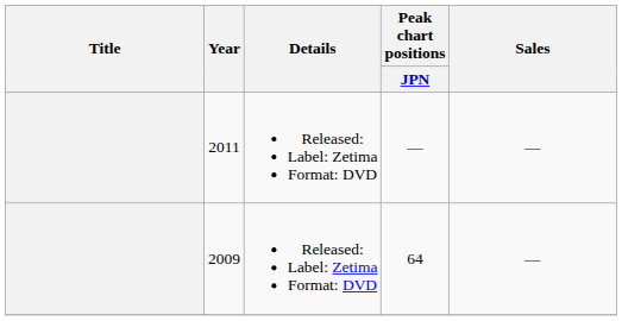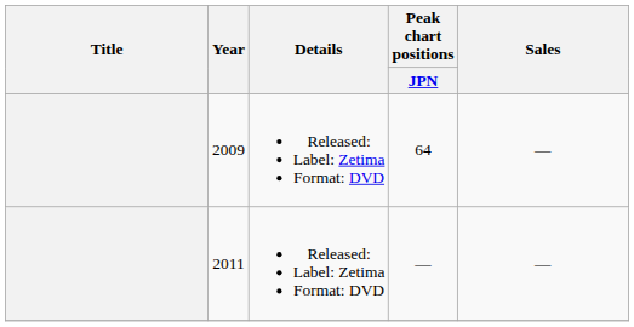rows swapped: 2009 <-> 2011
